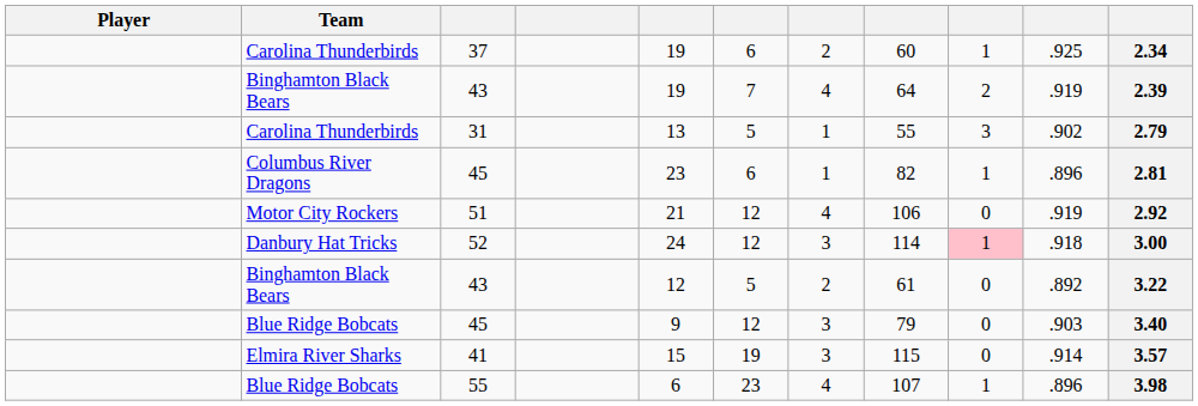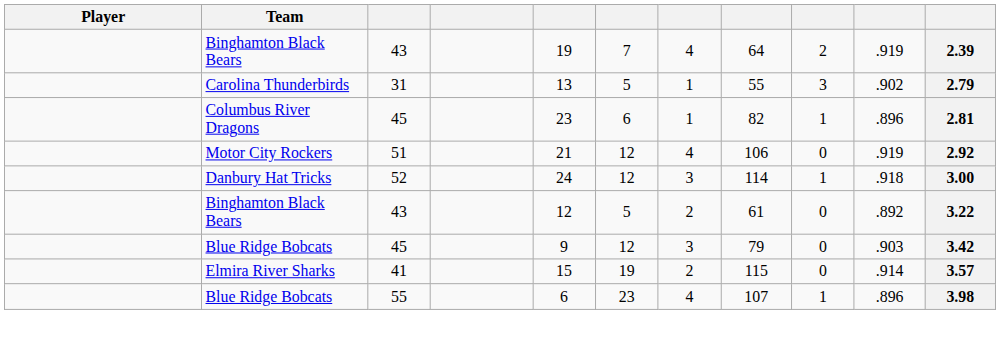- row: Carolina Thunderbirds | 37 | 19 | 6 | 2 | 60 | 1 | .925 | 2.34
52 | column 9: pink background -> no background
Blue Ridge Bobcats / 45 | column 11: 3.40 -> 3.42
41 | column 7: 3 -> 2
